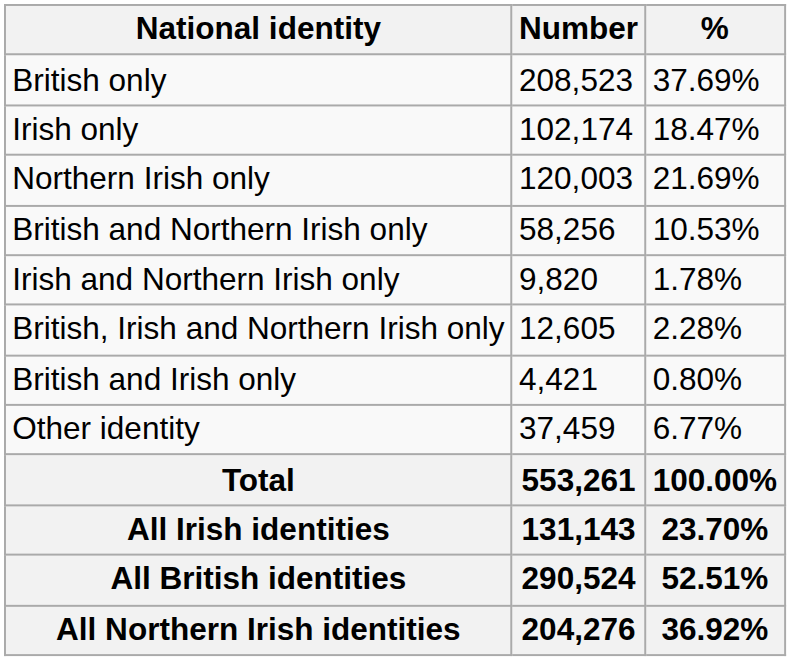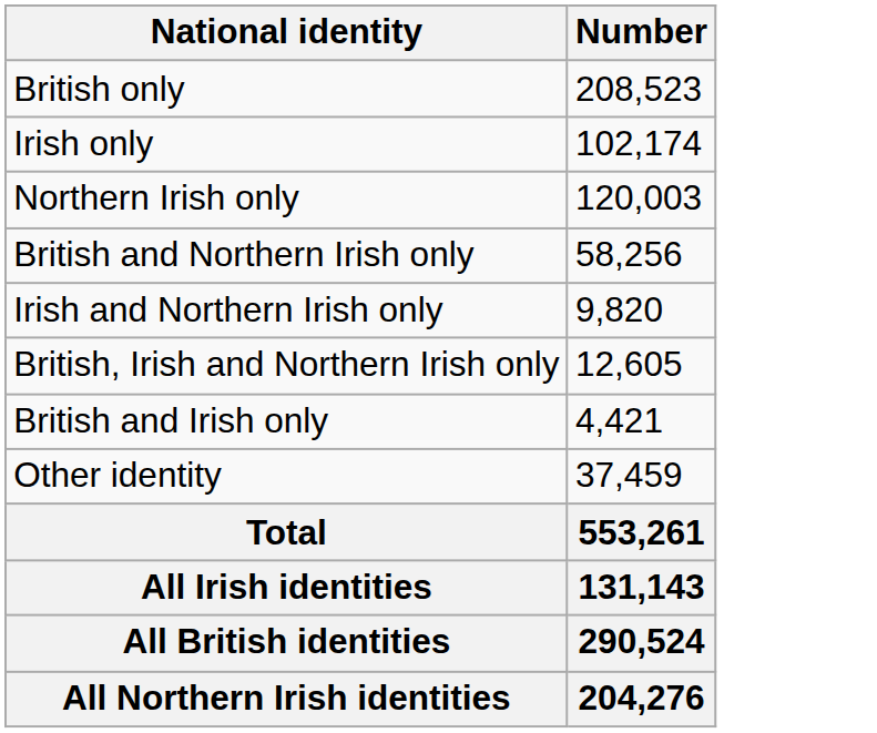- column: % | 37.69% | 18.47% | 21.69% | 10.53% | 1.78% | 2.28% | 0.80% | 6.77% | 100.00% | 23.70% | 52.51% | 36.92%
